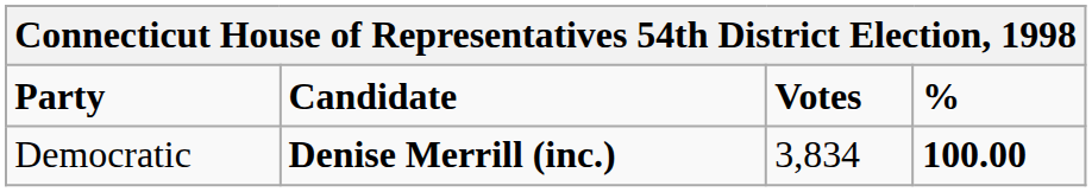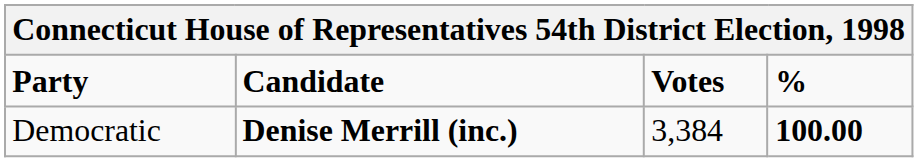Democratic | Votes: 3,834 -> 3,384
